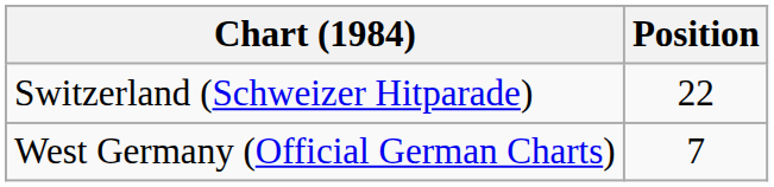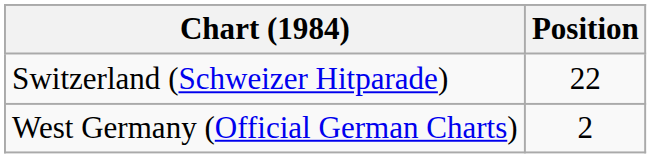West Germany (Official German Charts) | Position: 7 -> 2
